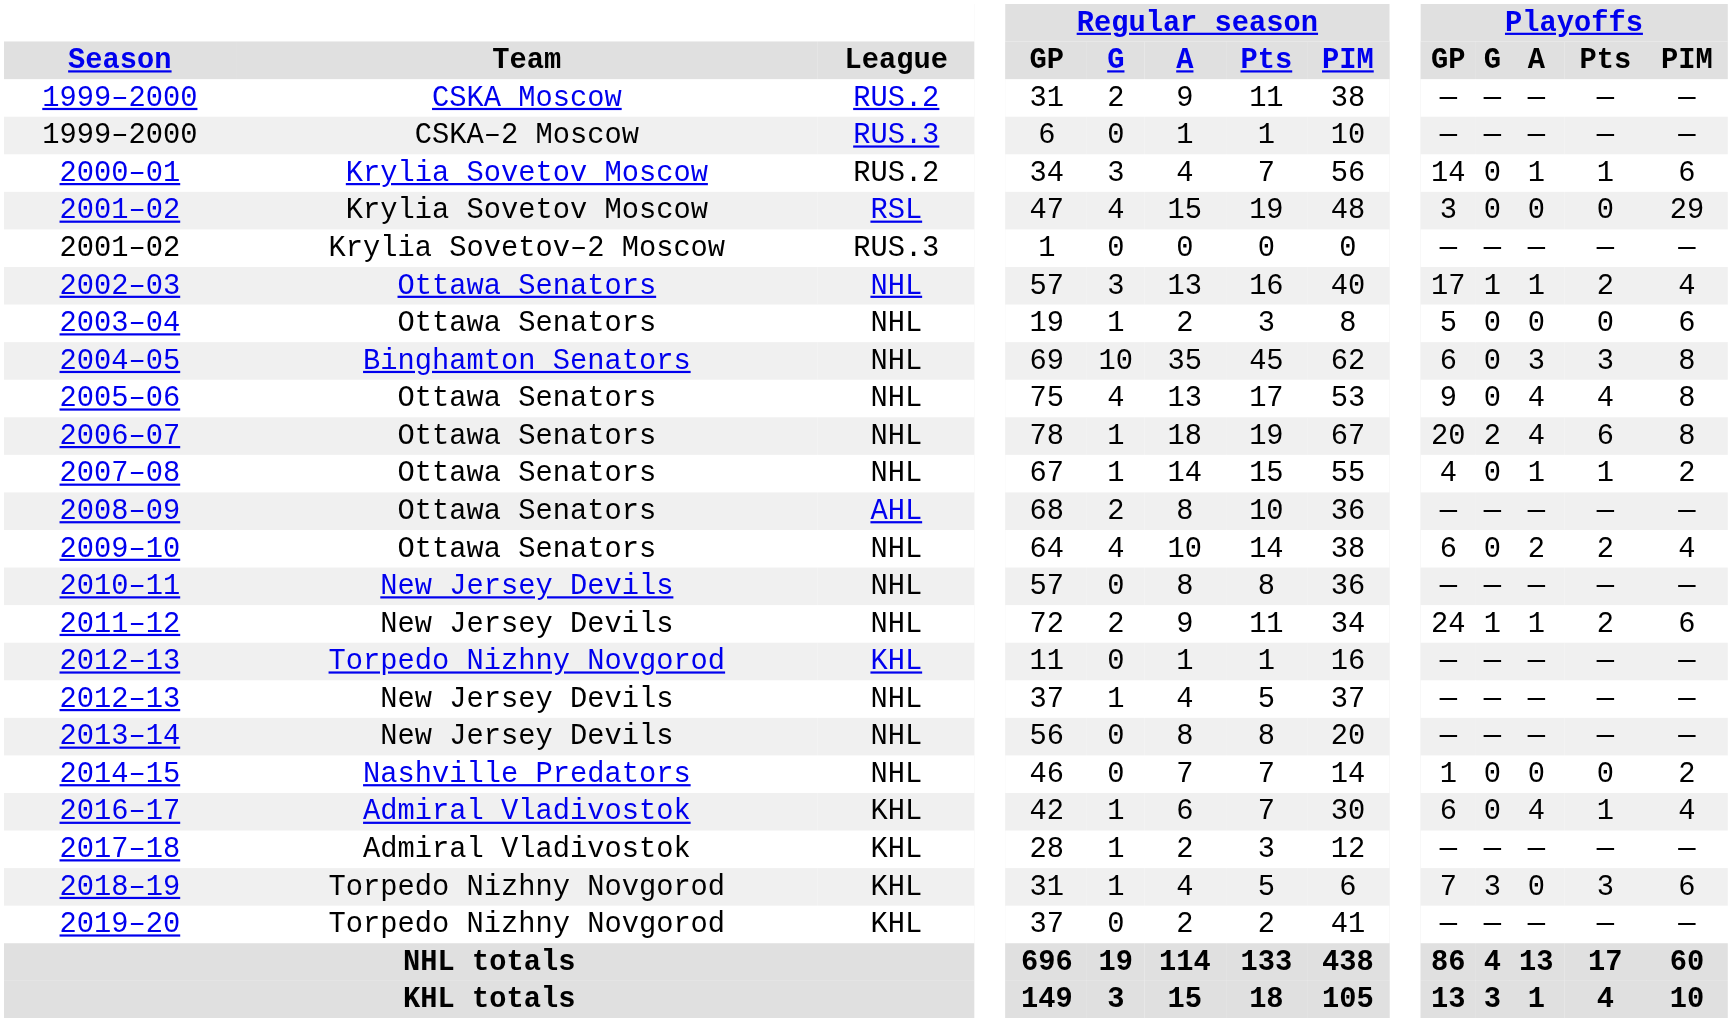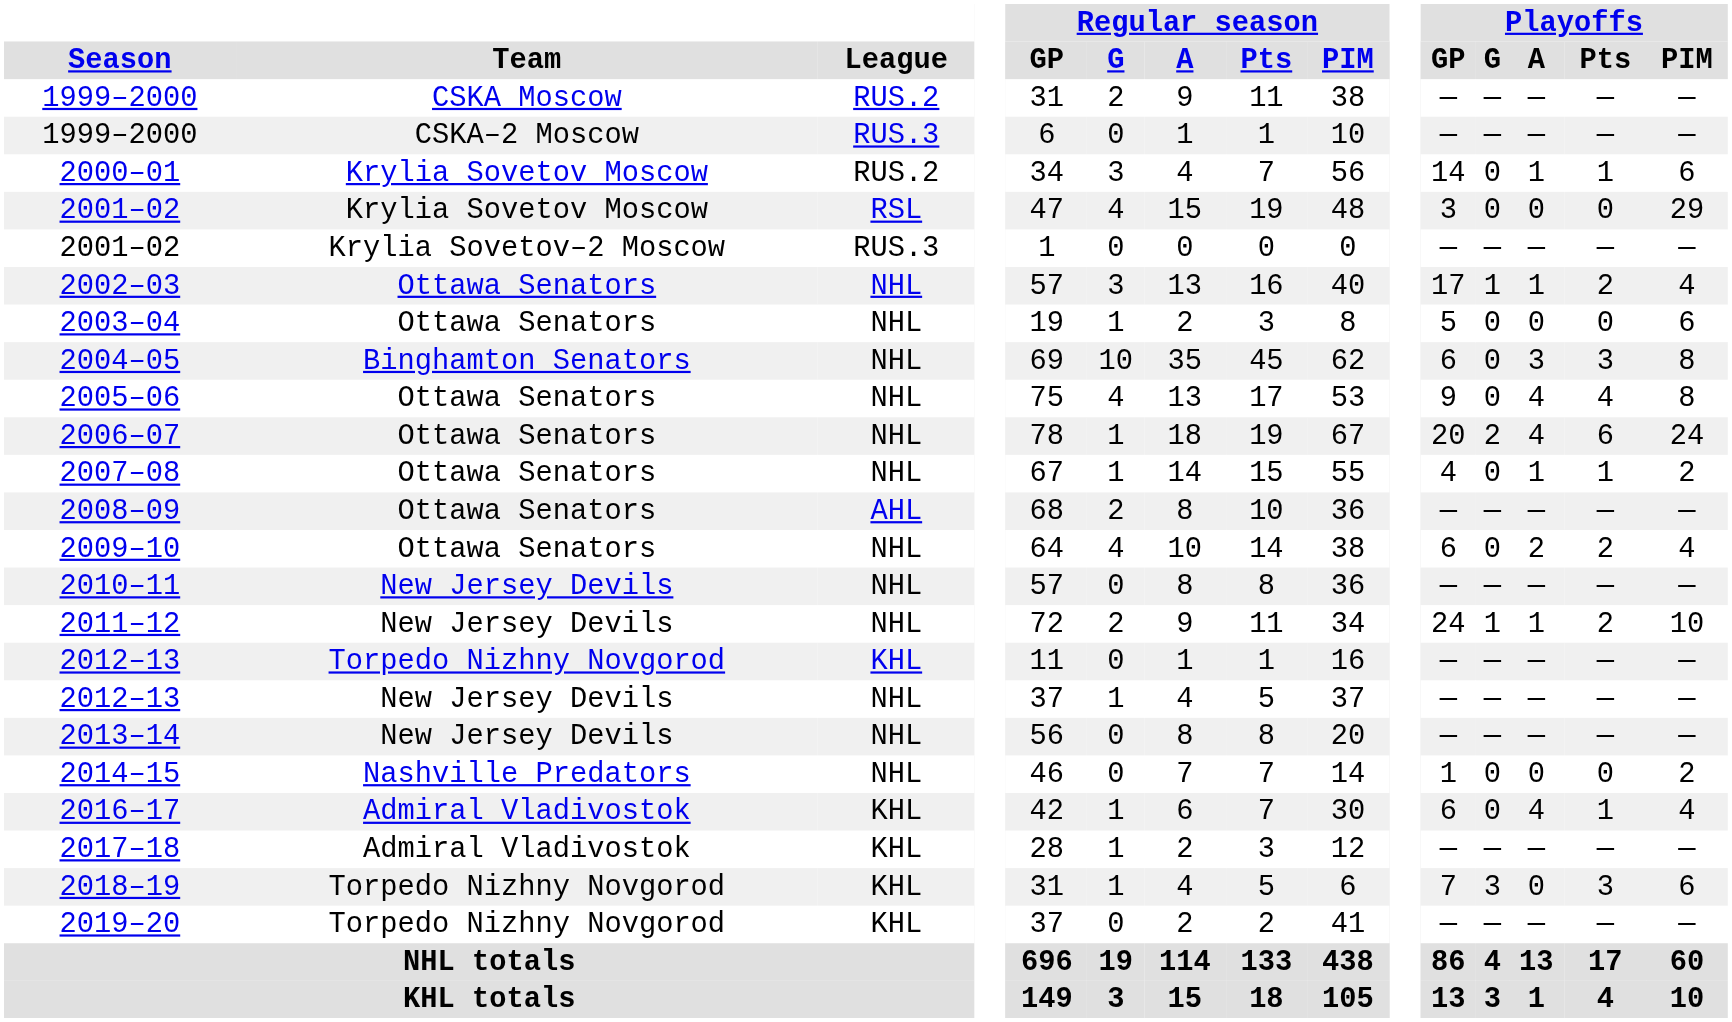2006–07 | Playoffs / PIM: 8 -> 24
2011–12 | Playoffs / PIM: 6 -> 10
